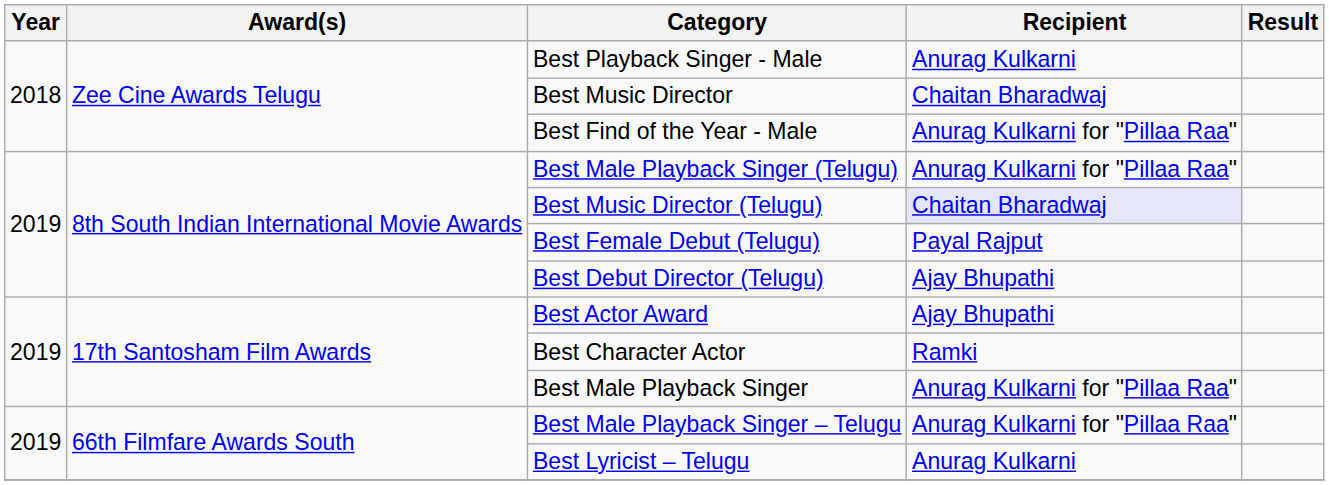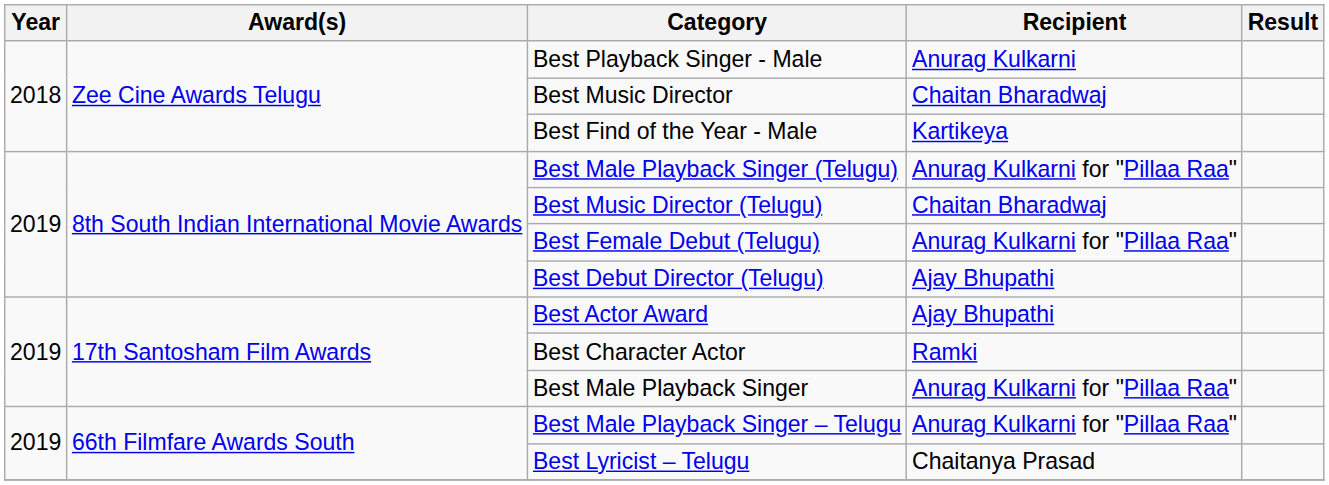Best Find of the Year - Male | Recipient: Anurag Kulkarni for "Pillaa Raa" -> Kartikeya
Best Music Director (Telugu) | Recipient: lavender background -> no background
Best Female Debut (Telugu) | Recipient: Payal Rajput -> Anurag Kulkarni for "Pillaa Raa"
Best Lyricist – Telugu | Recipient: Anurag Kulkarni -> Chaitanya Prasad
